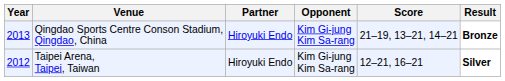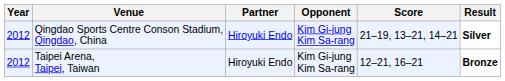Qingdao Sports Centre Conson Stadium, Qingdao, China | Year: 2013 -> 2012
Qingdao Sports Centre Conson Stadium, Qingdao, China | Result: Bronze -> Silver
Taipei Arena, Taipei, Taiwan | Result: Silver -> Bronze
